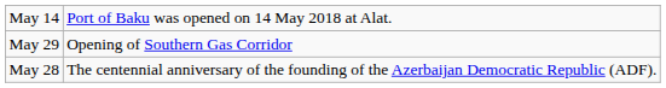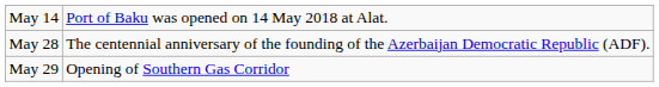rows swapped: May 28 <-> May 29
